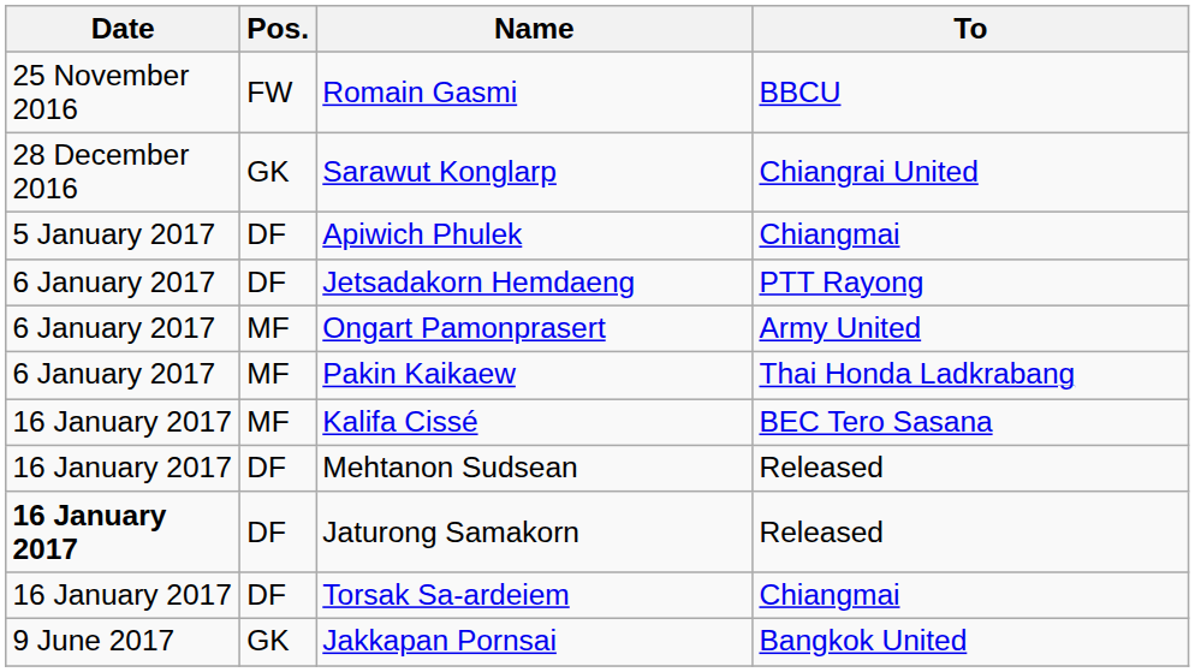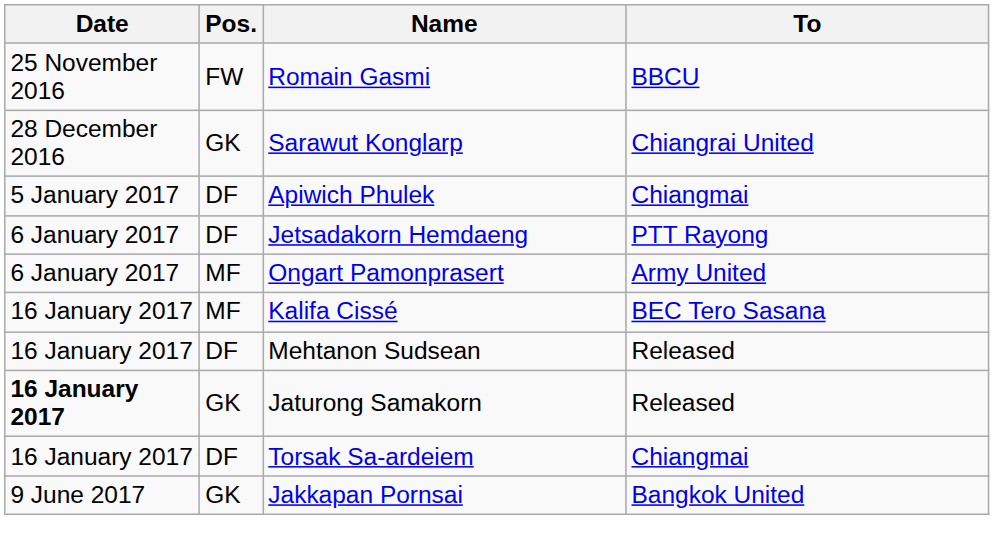- row: 6 January 2017 | MF | Pakin Kaikaew | Thai Honda Ladkrabang
Jaturong Samakorn | Pos.: DF -> GK
